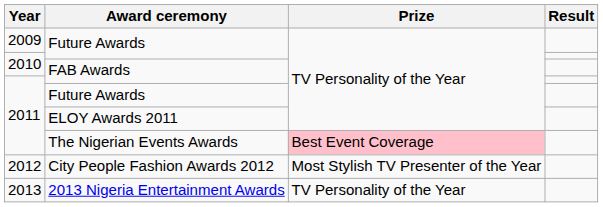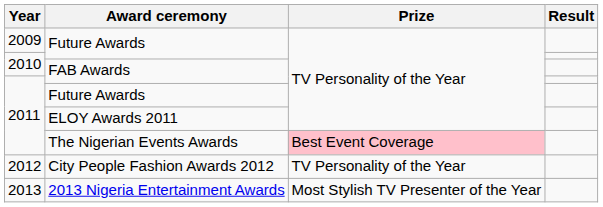City People Fashion Awards 2012 | Prize: Most Stylish TV Presenter of the Year -> TV Personality of the Year
2013 Nigeria Entertainment Awards | Prize: TV Personality of the Year -> Most Stylish TV Presenter of the Year
